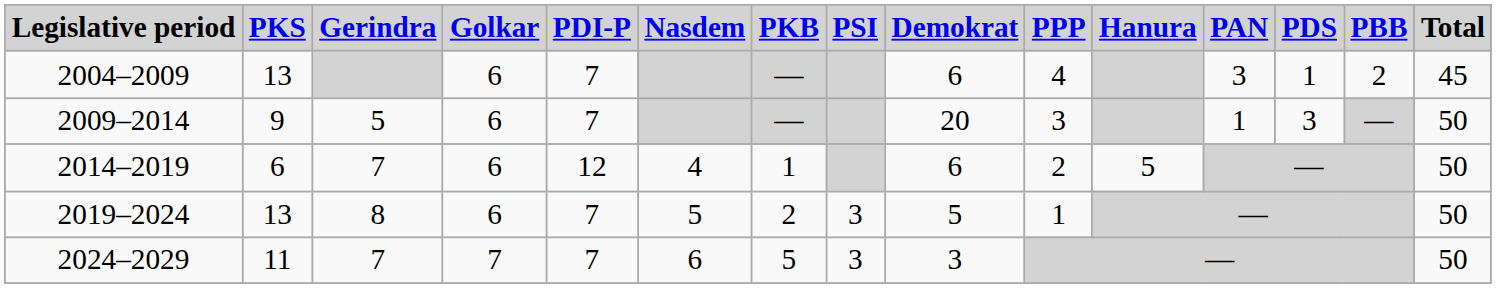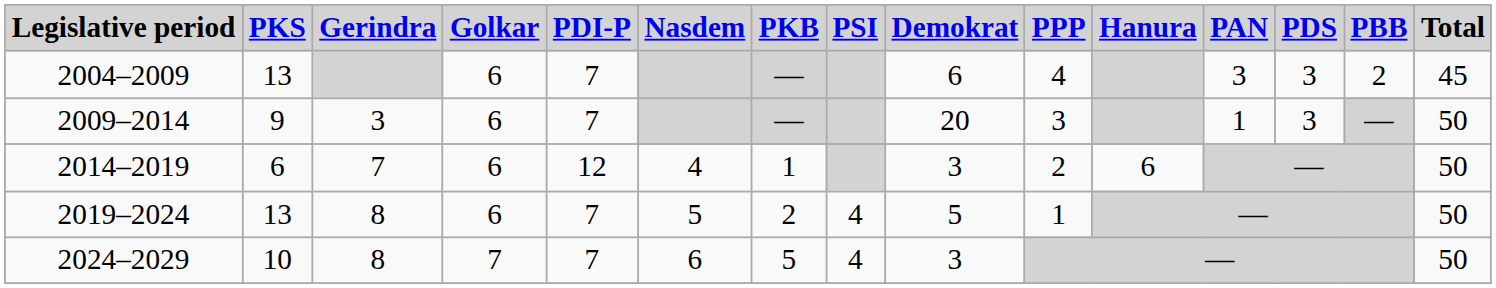2004–2009 | PDS: 1 -> 3
2009–2014 | Gerindra: 5 -> 3
2014–2019 | Demokrat: 6 -> 3
2014–2019 | Hanura: 5 -> 6
2019–2024 | PSI: 3 -> 4
2024–2029 | PKS: 11 -> 10
2024–2029 | Gerindra: 7 -> 8
2024–2029 | PSI: 3 -> 4
